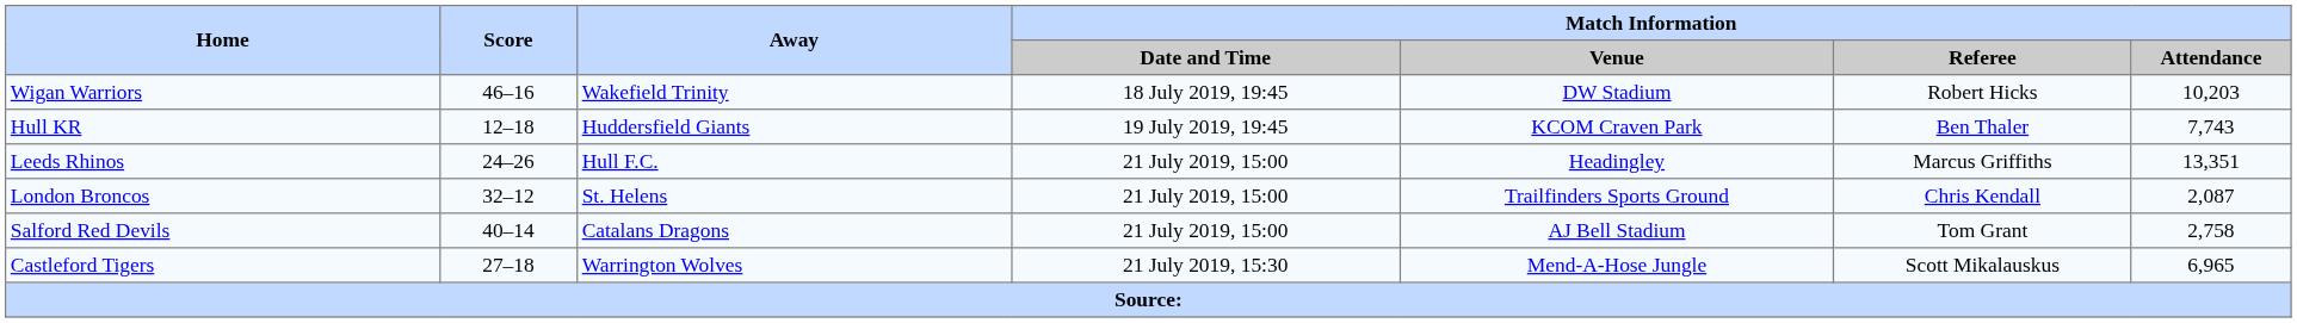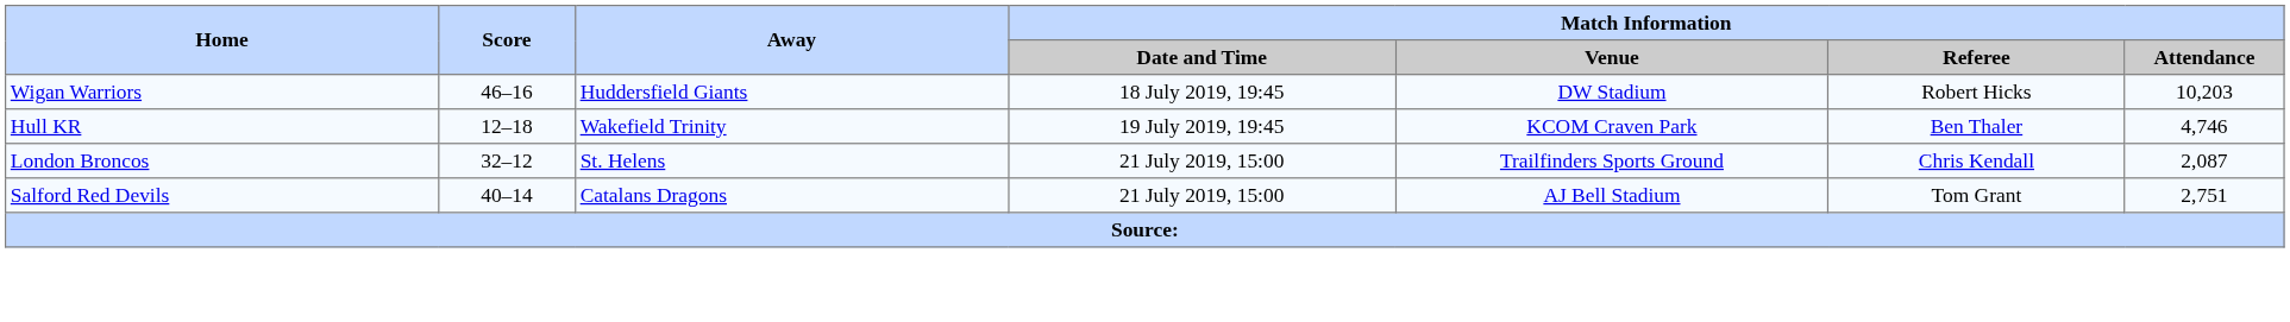Wigan Warriors | Away: Wakefield Trinity -> Huddersfield Giants
Hull KR | Away: Huddersfield Giants -> Wakefield Trinity
Hull KR | Match Information / Attendance: 7,743 -> 4,746
- row: Leeds Rhinos | 24–26 | Hull F.C. | 21 July 2019, 15:00 | Headingley | Marcus Griffiths | 13,351
Salford Red Devils | Match Information / Attendance: 2,758 -> 2,751
- row: Castleford Tigers | 27–18 | Warrington Wolves | 21 July 2019, 15:30 | Mend-A-Hose Jungle | Scott Mikalauskus | 6,965
